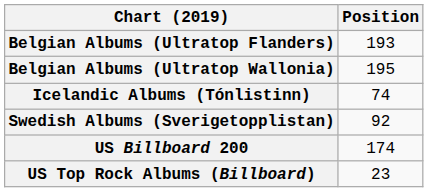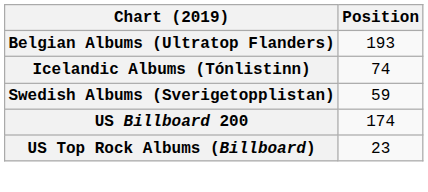- row: Belgian Albums (Ultratop Wallonia) | 195
Swedish Albums (Sverigetopplistan) | Position: 92 -> 59
